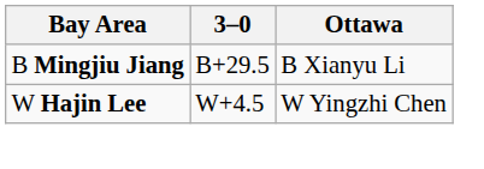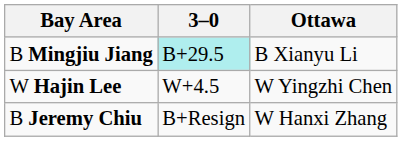B Mingjiu Jiang | 3–0: no background -> paleturquoise background
+ row: B Jeremy Chiu | B+Resign | W Hanxi Zhang
